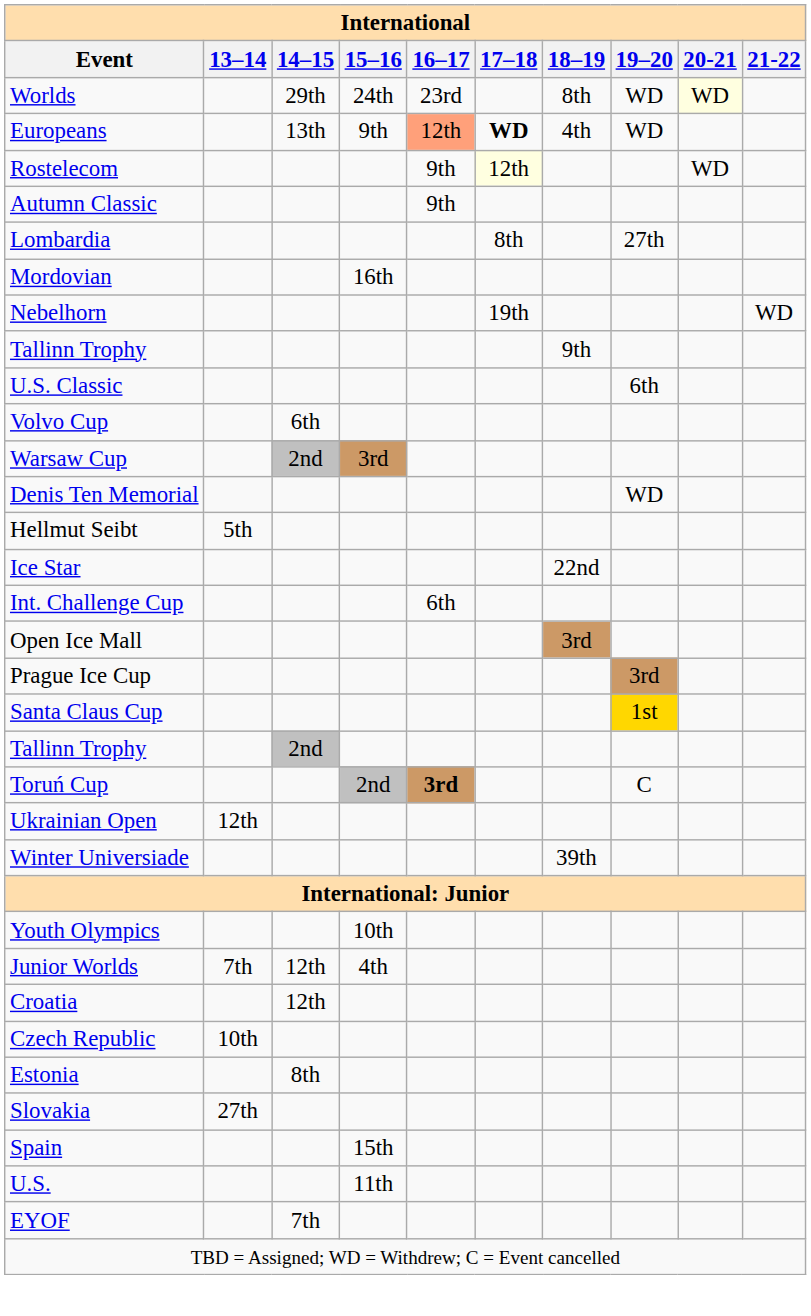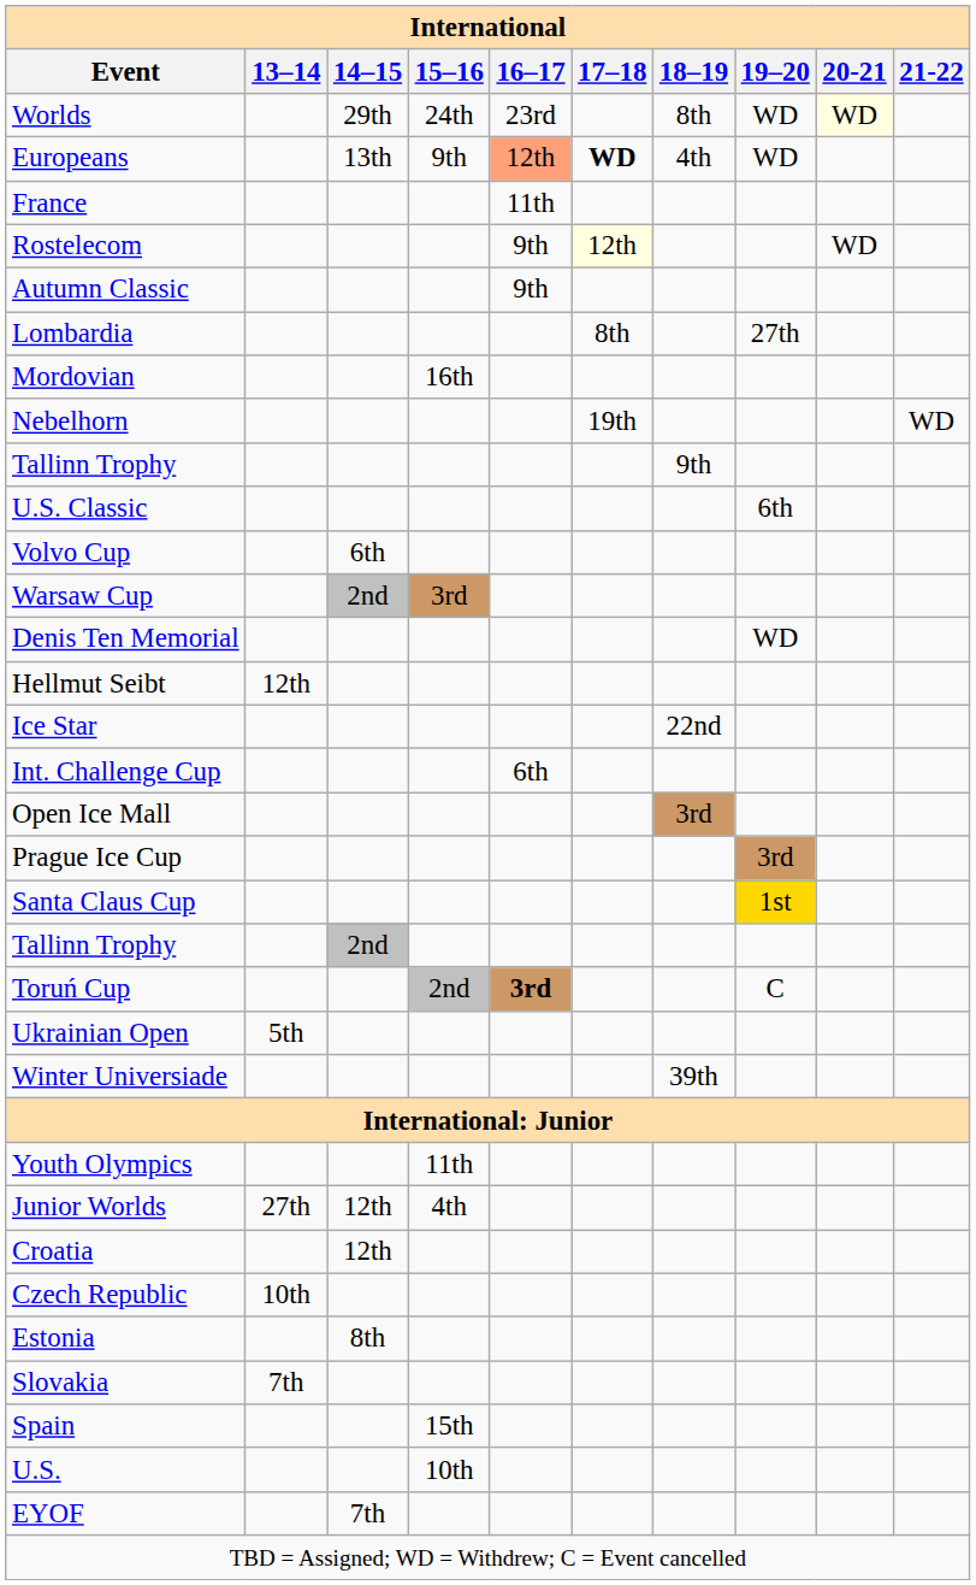+ row: France | 11th
Hellmut Seibt | 13–14: 5th -> 12th
Ukrainian Open | 13–14: 12th -> 5th
Youth Olympics | 15–16: 10th -> 11th
Junior Worlds | 13–14: 7th -> 27th
Slovakia | 13–14: 27th -> 7th
U.S. | 15–16: 11th -> 10th
